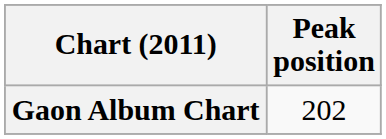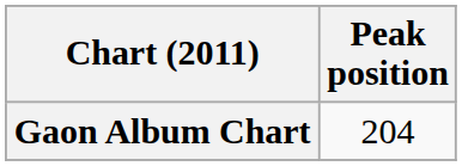Gaon Album Chart | Peak position: 202 -> 204
